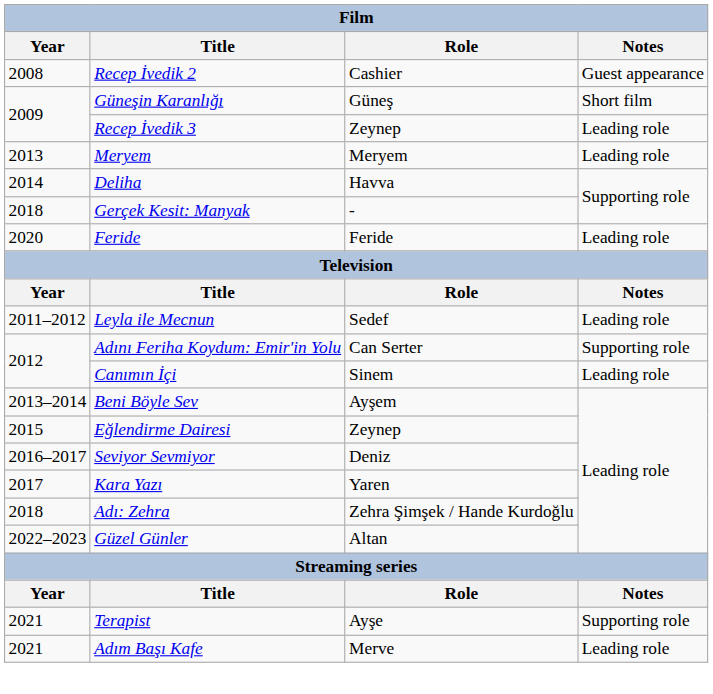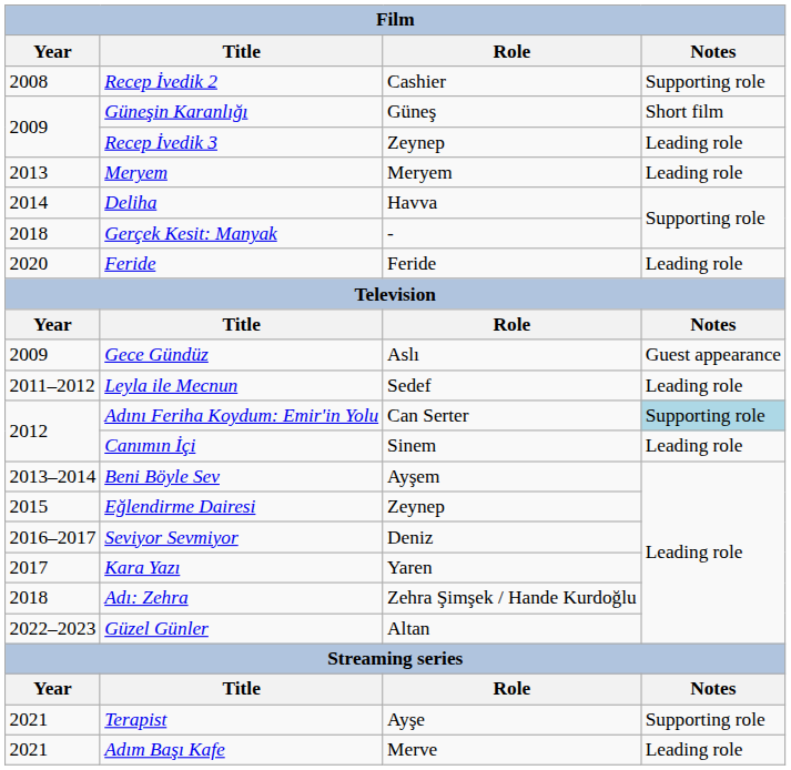Recep İvedik 2 | Notes: Guest appearance -> Supporting role
+ row: 2009 | Gece Gündüz | Aslı | Guest appearance
Adını Feriha Koydum: Emir'in Yolu | Notes: no background -> lightblue background
